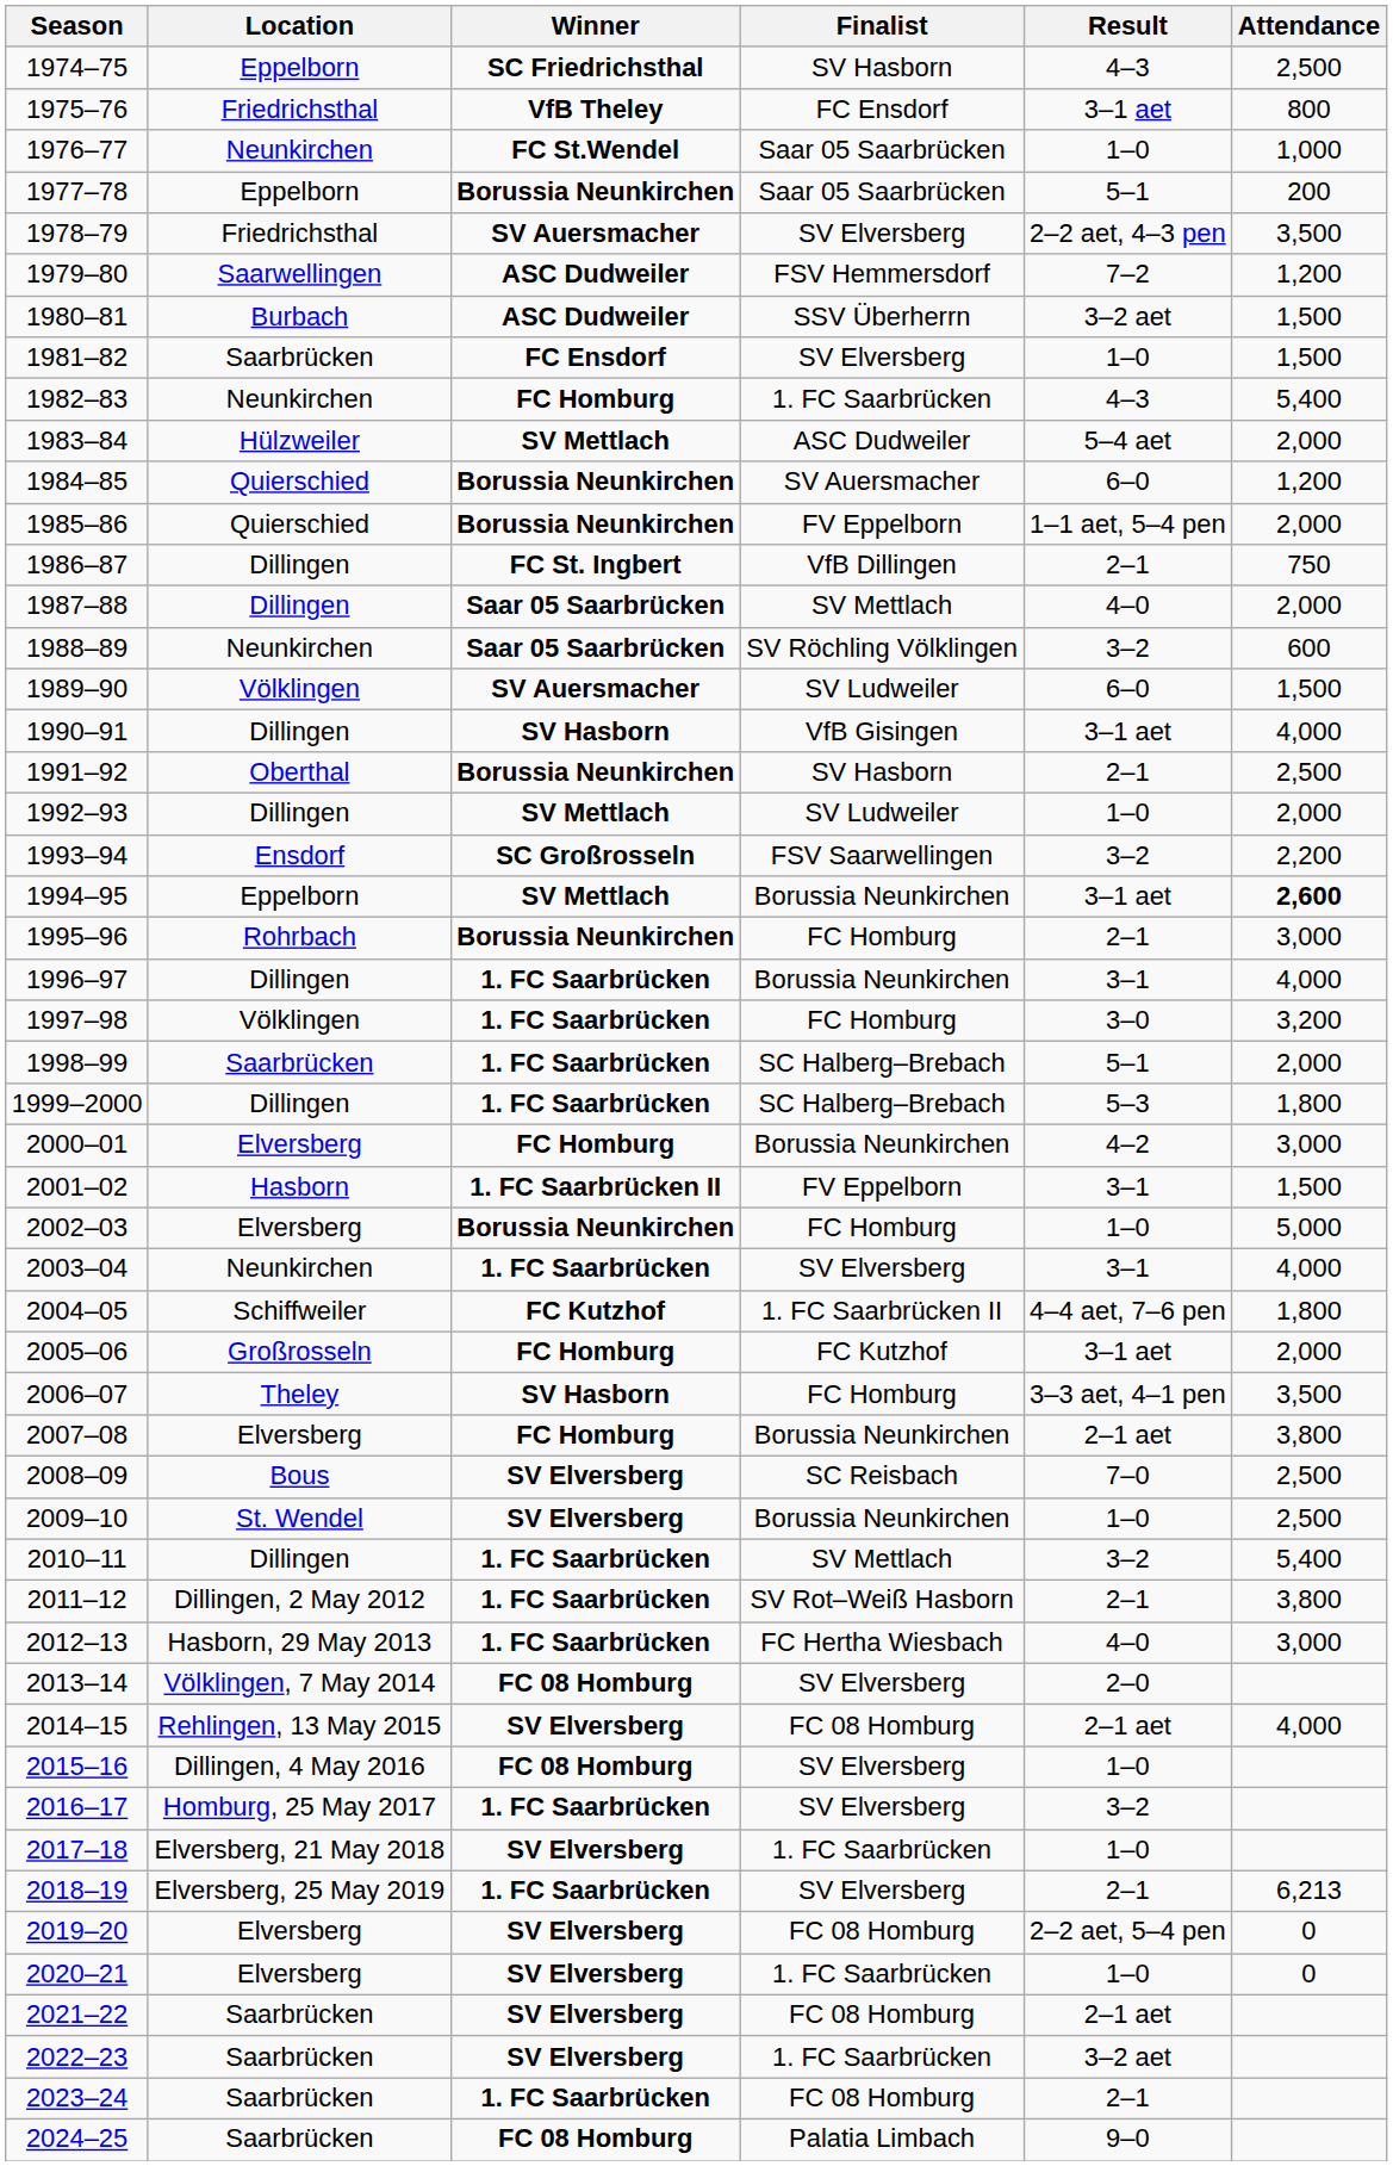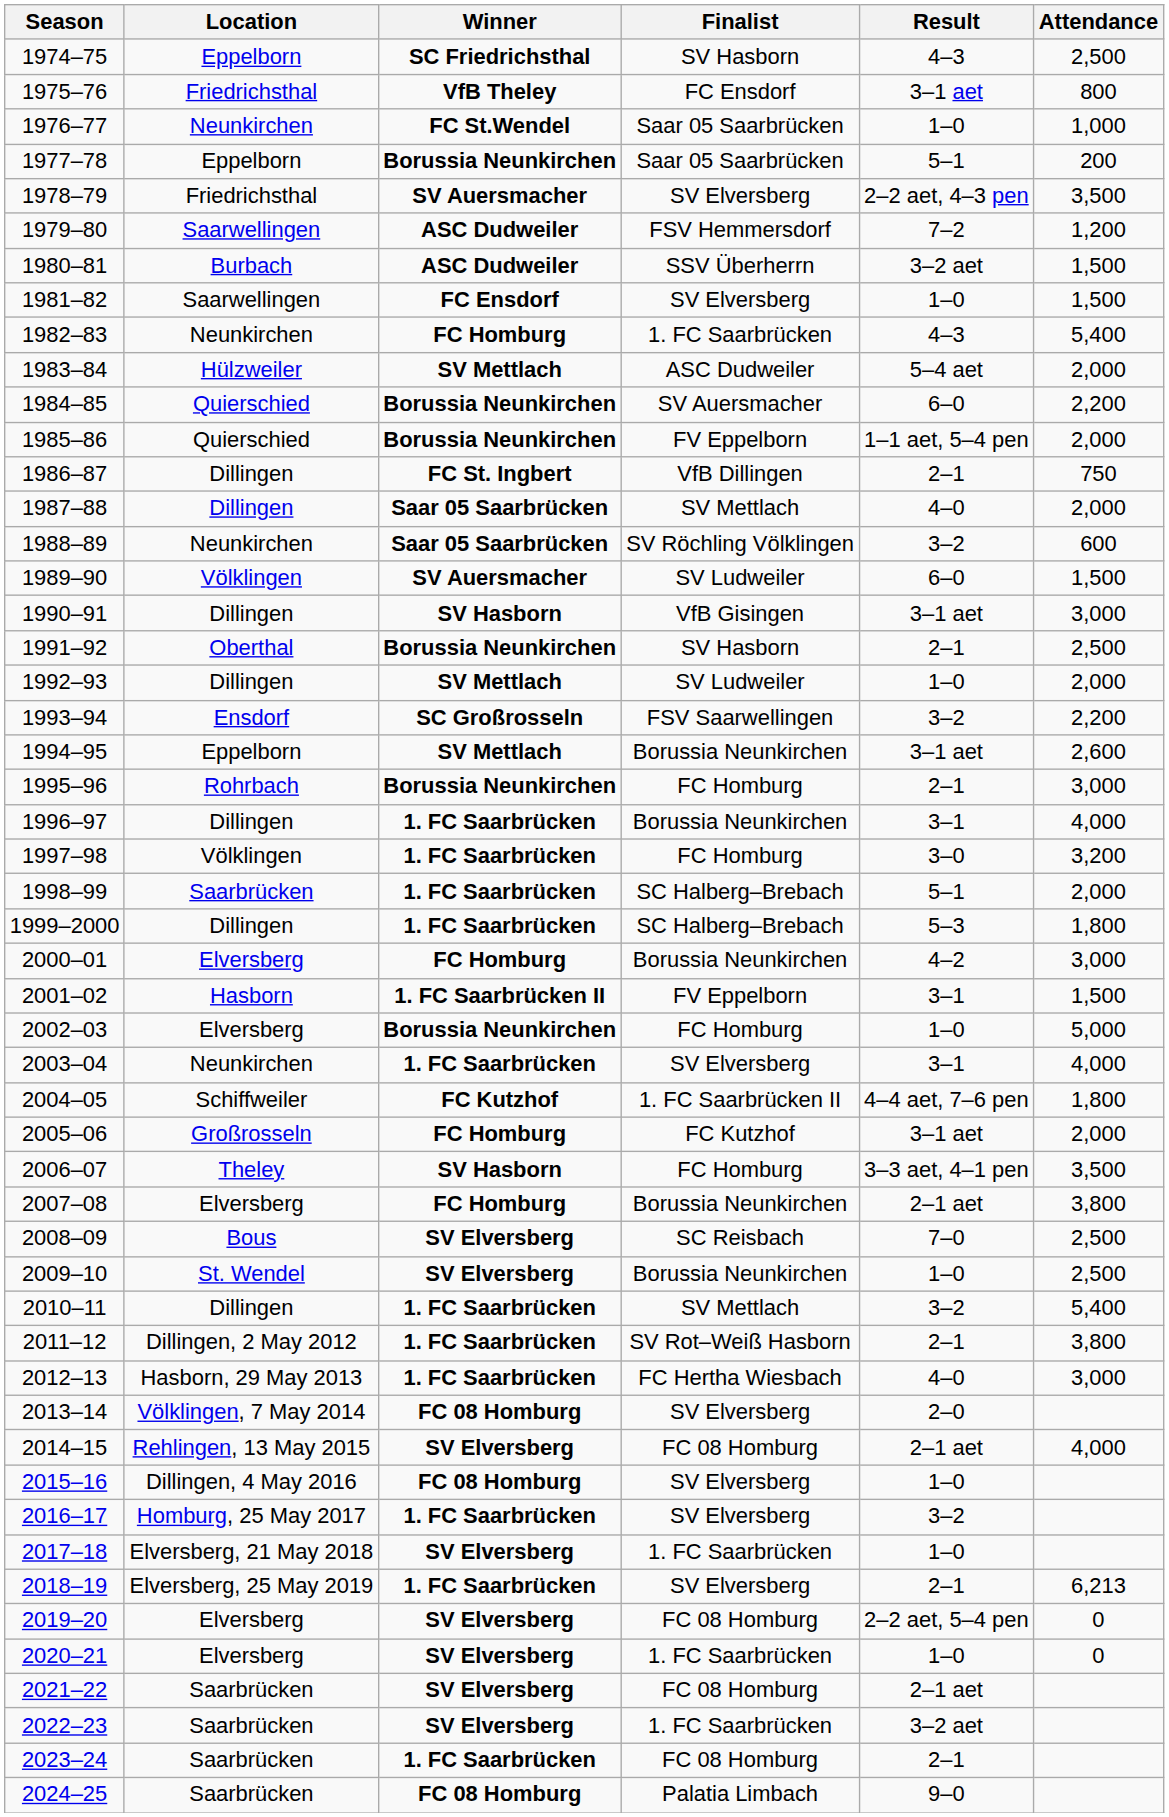1981–82 | Location: Saarbrücken -> Saarwellingen
1984–85 | Attendance: 1,200 -> 2,200
1990–91 | Attendance: 4,000 -> 3,000
1994–95 | Attendance: bold -> normal
